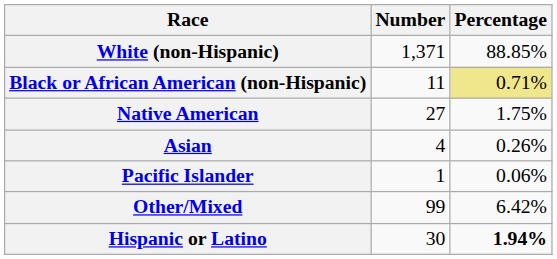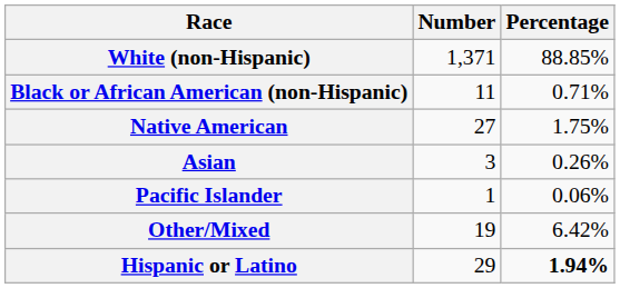Black or African American (non-Hispanic) | Percentage: khaki background -> no background
Asian | Number: 4 -> 3
Other/Mixed | Number: 99 -> 19
Hispanic or Latino | Number: 30 -> 29
